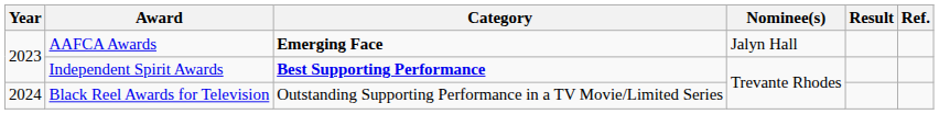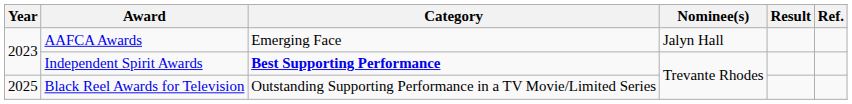AAFCA Awards | Category: bold -> normal
Black Reel Awards for Television | Year: 2024 -> 2025
